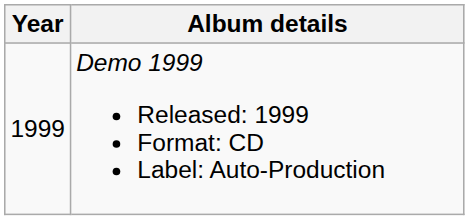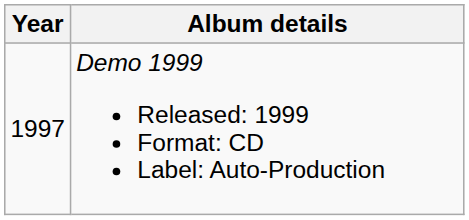Demo 1999 Released: 1999 Format: CD Label: Auto-Production | Year: 1999 -> 1997
